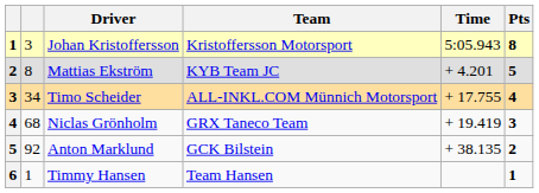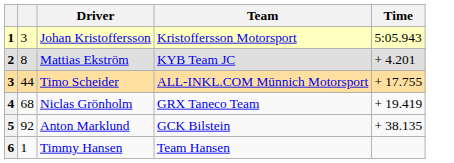- column: Pts | 8 | 5 | 4 | 3 | 2 | 1
Timo Scheider | column 2: 34 -> 44
